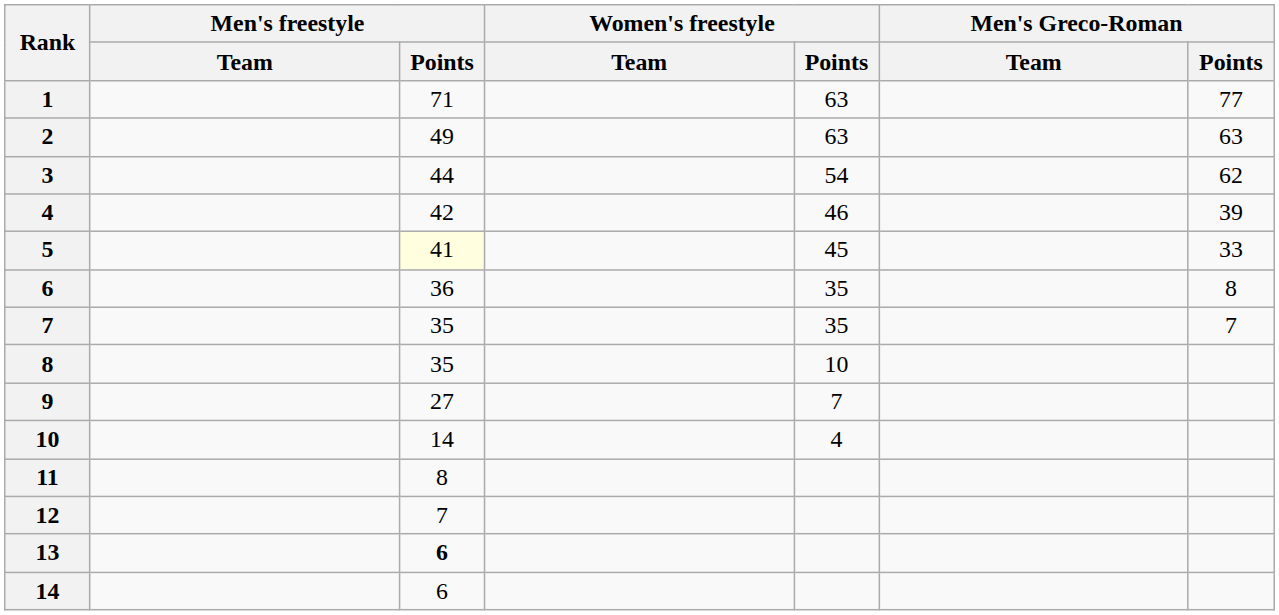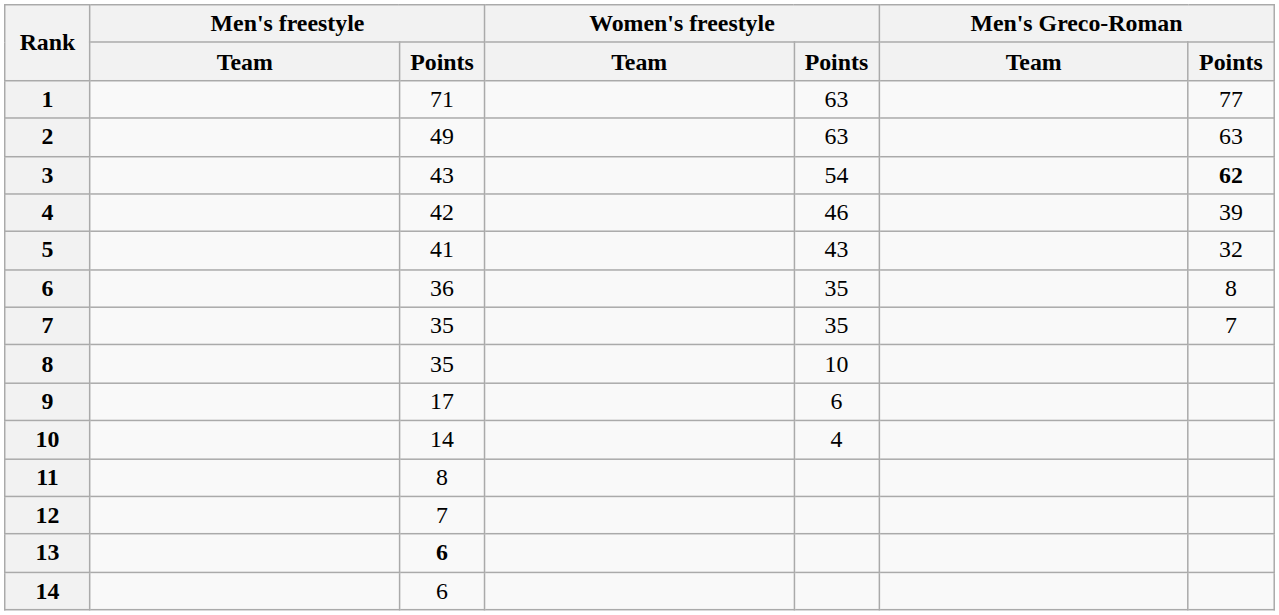3 | Men's freestyle / Points: 44 -> 43
3 | Men's Greco-Roman / Points: normal -> bold
5 | Men's freestyle / Points: lightyellow background -> no background
5 | Women's freestyle / Points: 45 -> 43
5 | Men's Greco-Roman / Points: 33 -> 32
9 | Men's freestyle / Points: 27 -> 17
9 | Women's freestyle / Points: 7 -> 6
